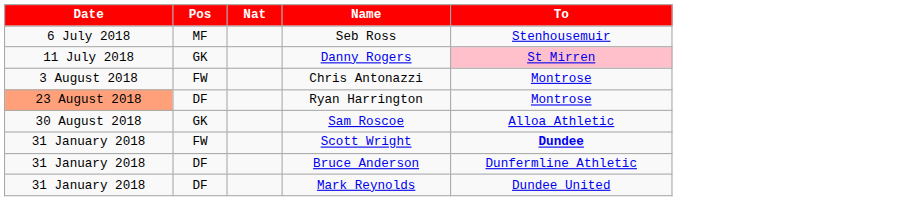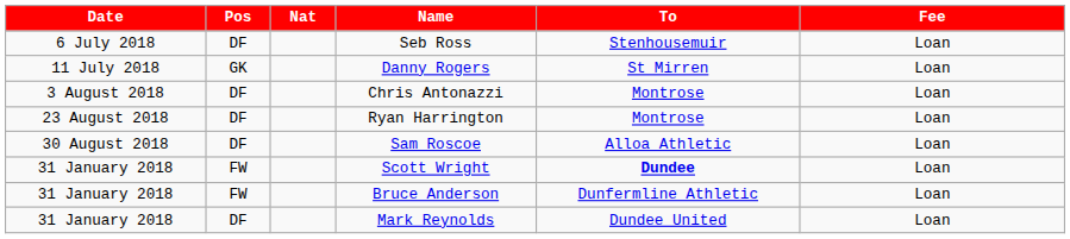+ column: Fee | Loan | Loan | Loan | Loan | Loan | Loan | Loan | Loan
Seb Ross | Pos: MF -> DF
Danny Rogers | To: pink background -> no background
Chris Antonazzi | Pos: FW -> DF
Ryan Harrington | Date: lightsalmon background -> no background
Sam Roscoe | Pos: GK -> DF
Bruce Anderson | Pos: DF -> FW
